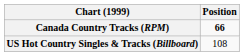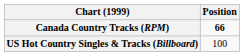US Hot Country Singles & Tracks (Billboard) | Position: 108 -> 100
